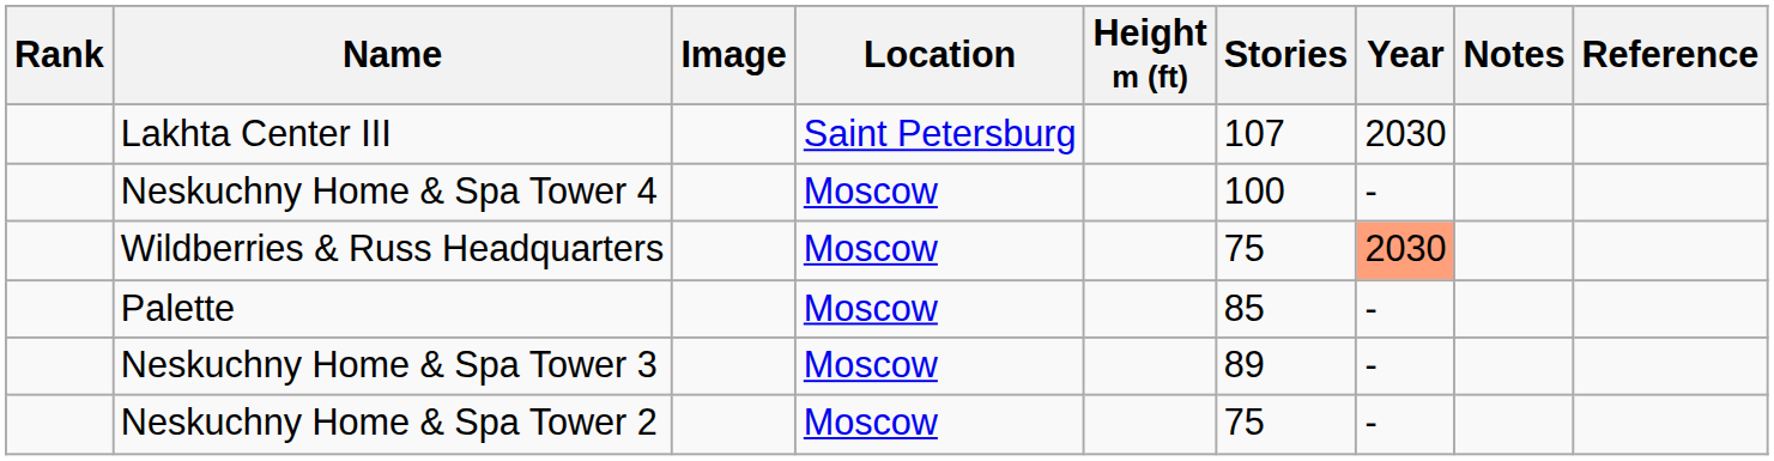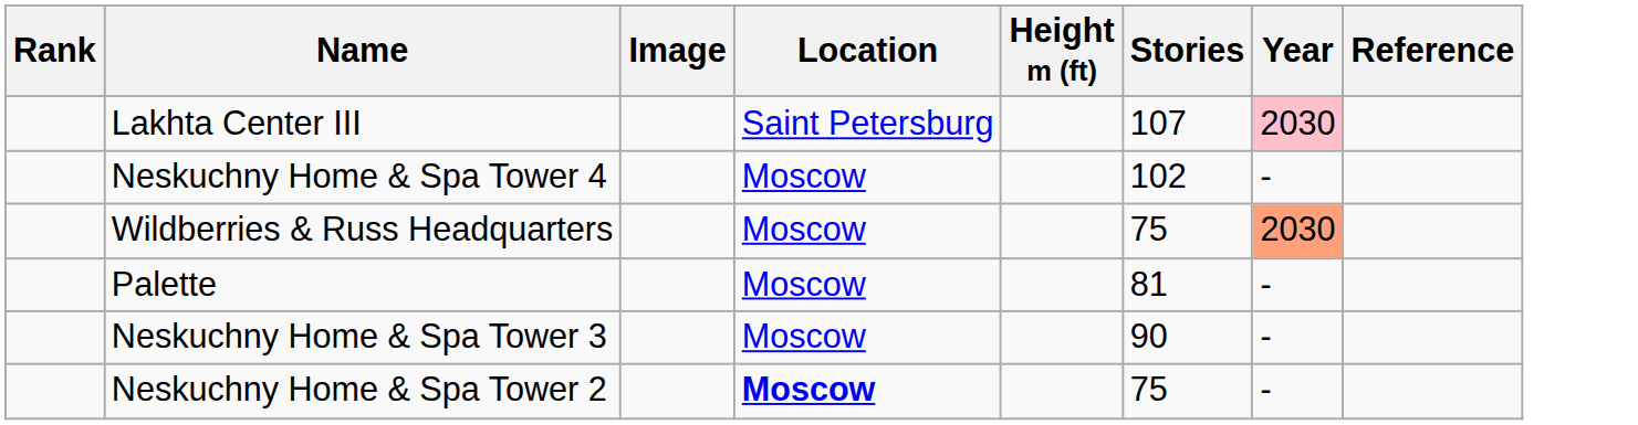- column: Notes
Lakhta Center III | Year: no background -> pink background
Neskuchny Home & Spa Tower 4 | Stories: 100 -> 102
Palette | Stories: 85 -> 81
Neskuchny Home & Spa Tower 3 | Stories: 89 -> 90
Neskuchny Home & Spa Tower 2 | Location: normal -> bold
